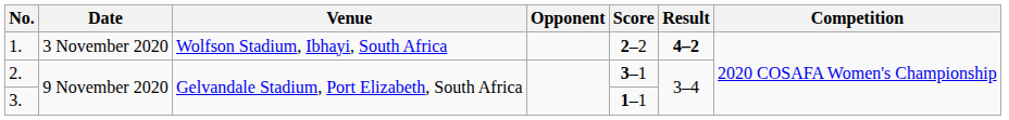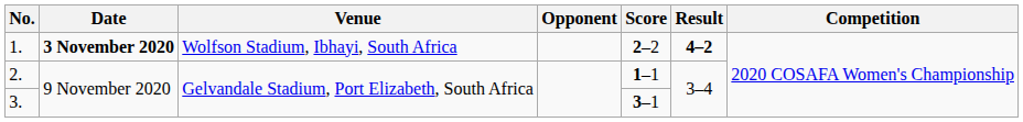1. | Date: normal -> bold
2. | Score: 3–1 -> 1–1
3. | Score: 1–1 -> 3–1
